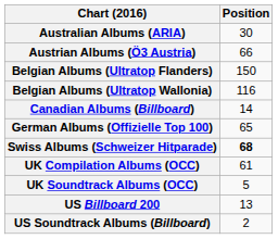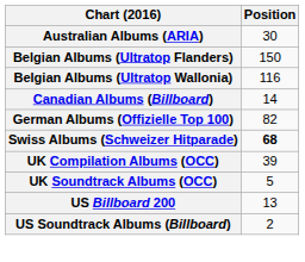- row: Austrian Albums (Ö3 Austria) | 66
German Albums (Offizielle Top 100) | Position: 65 -> 82
UK Compilation Albums (OCC) | Position: 61 -> 39
